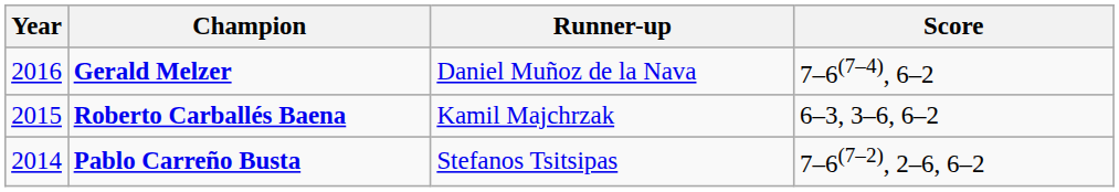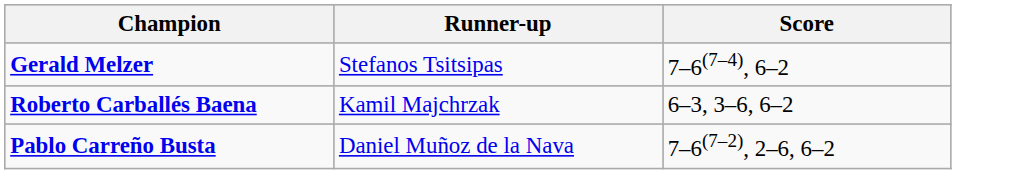- column: Year | 2016 | 2015 | 2014
Gerald Melzer | Runner-up: Daniel Muñoz de la Nava -> Stefanos Tsitsipas
Pablo Carreño Busta | Runner-up: Stefanos Tsitsipas -> Daniel Muñoz de la Nava
